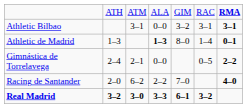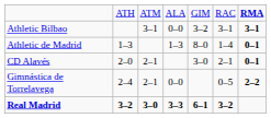Athletic de Madrid | column 4: bold -> normal
+ row: CD Alavés | 2–0 | 2–1 | 3–0 | 2–1 | 0–1
- row: Racing de Santander | 2–0 | 6–2 | 2–2 | 7–0 | 4–0
